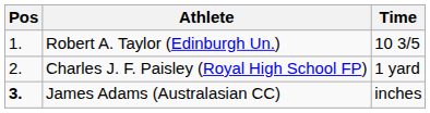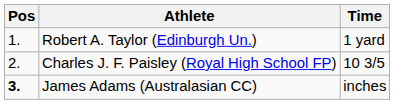Robert A. Taylor (Edinburgh Un.) | Time: 10 3/5 -> 1 yard
Charles J. F. Paisley (Royal High School FP) | Time: 1 yard -> 10 3/5
